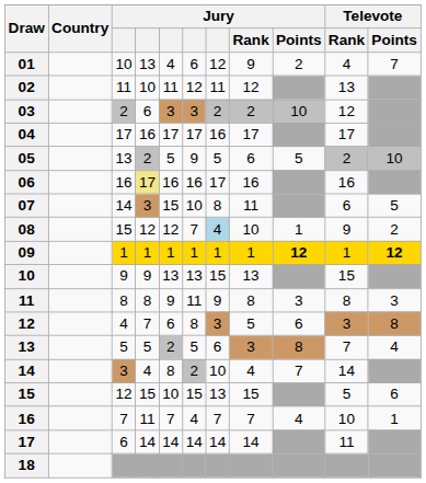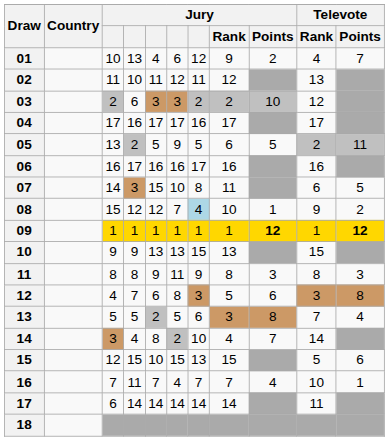05 | Televote / Points: 10 -> 11
06 | column 4: khaki background -> no background
